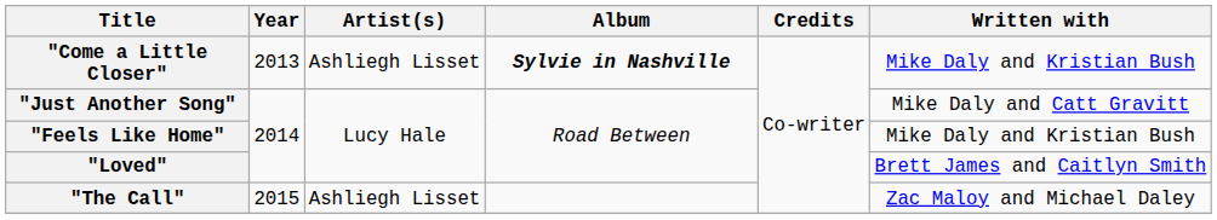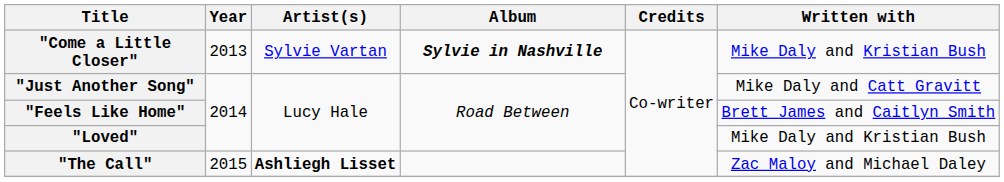"Come a Little Closer" | Artist(s): Ashliegh Lisset -> Sylvie Vartan
"Feels Like Home" | Written with: Mike Daly and Kristian Bush -> Brett James and Caitlyn Smith
"Loved" | Written with: Brett James and Caitlyn Smith -> Mike Daly and Kristian Bush
"The Call" | Artist(s): normal -> bold
